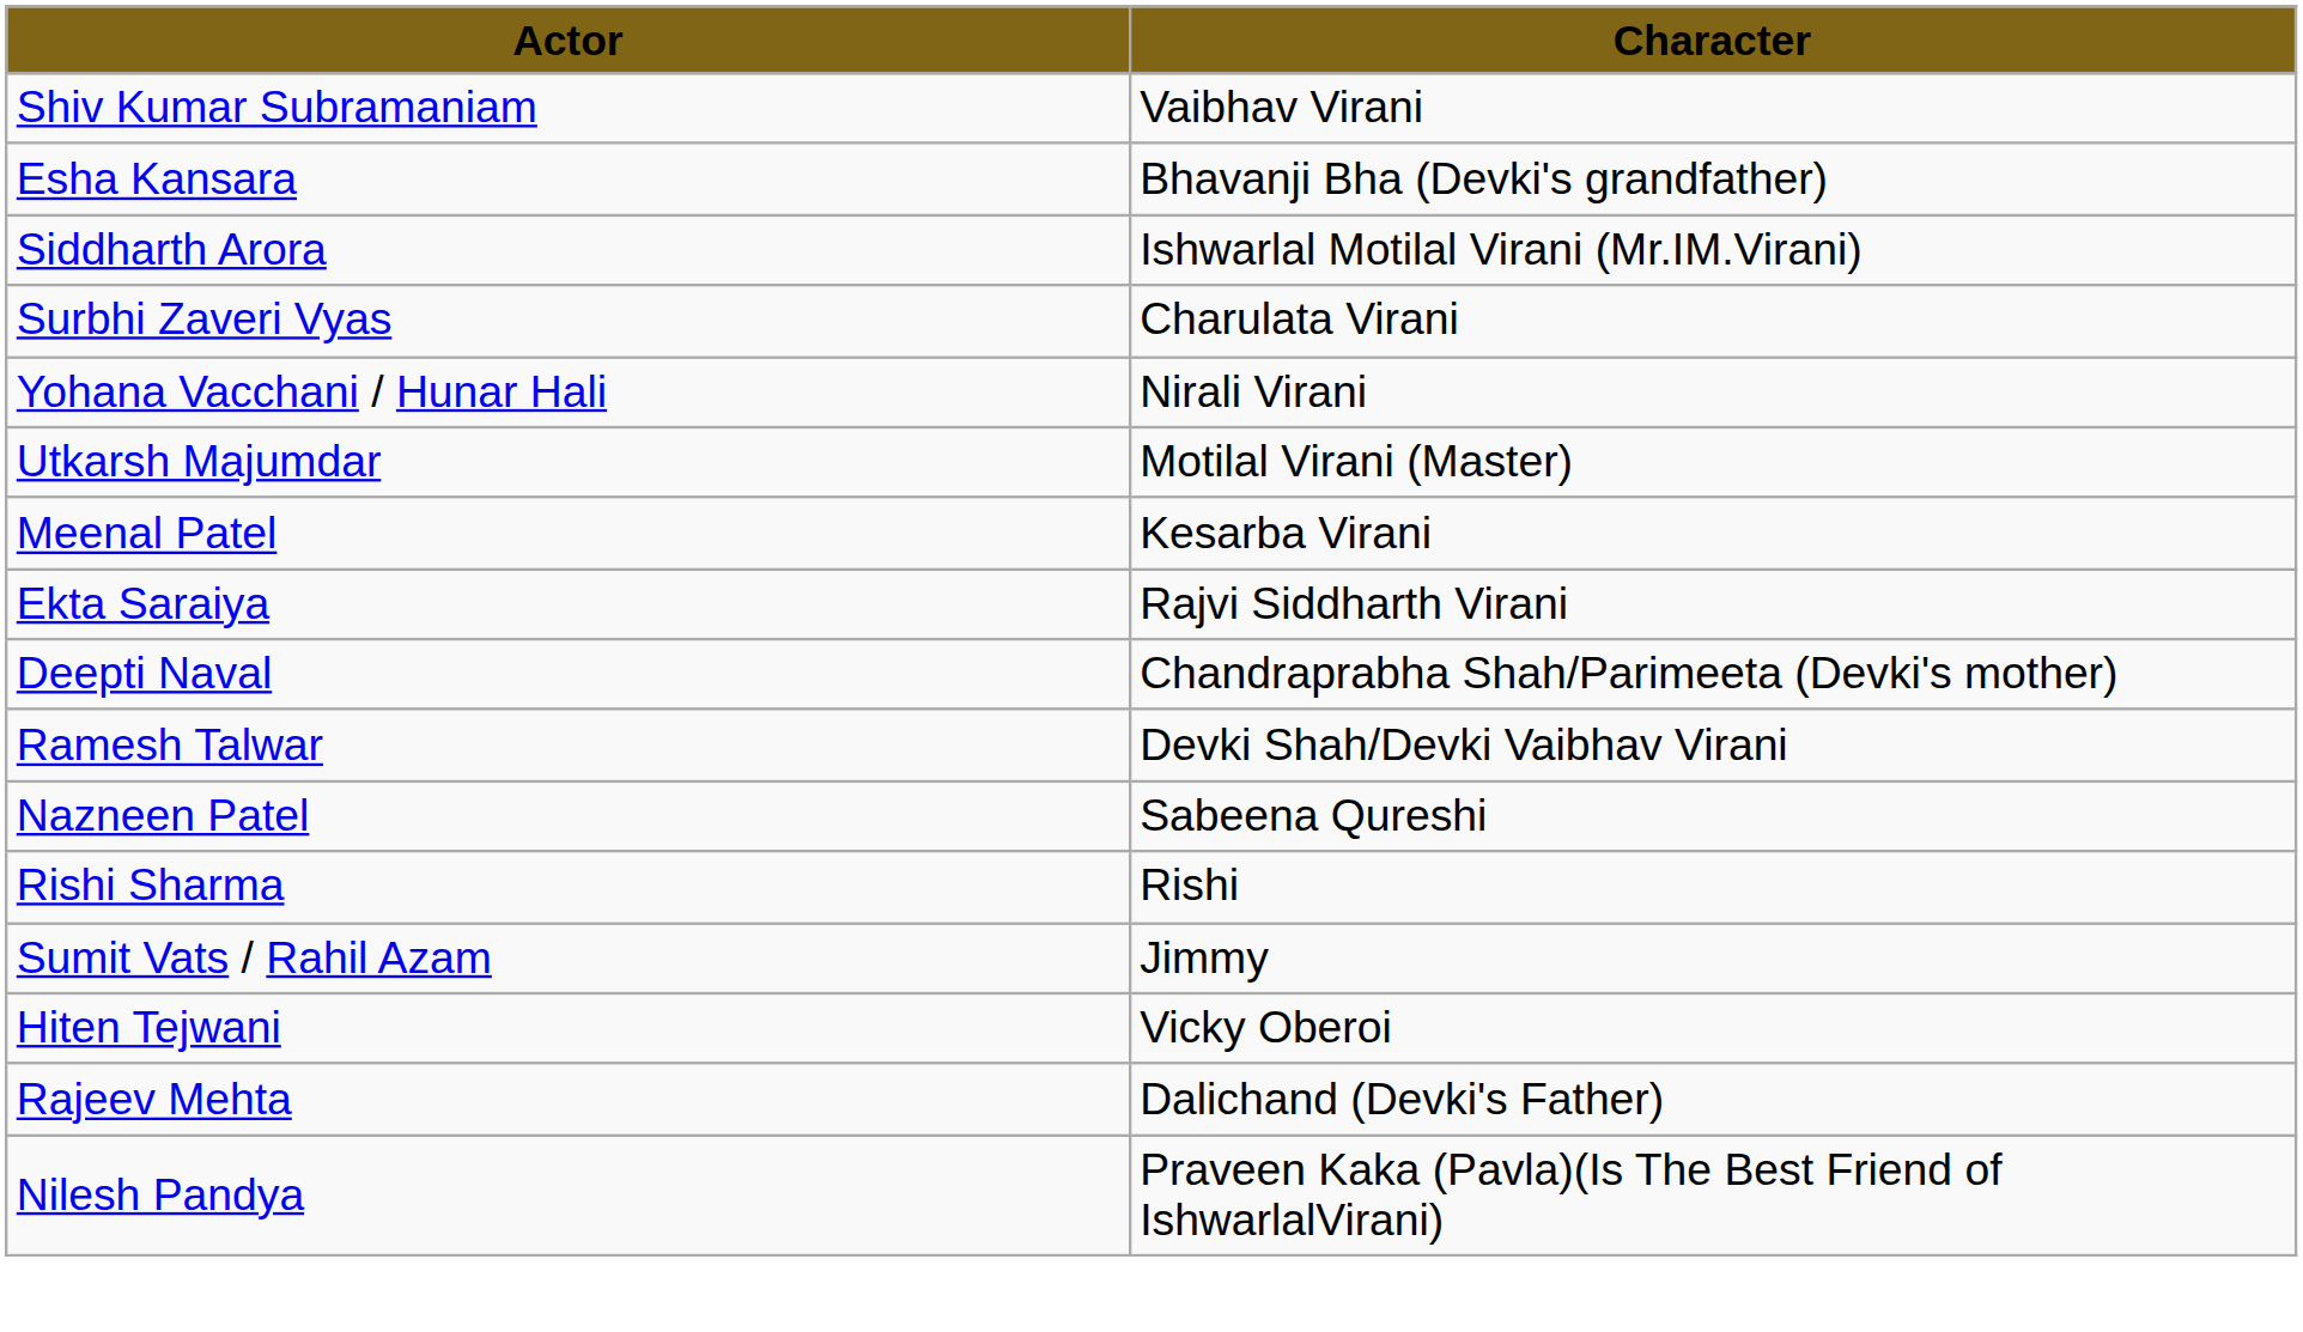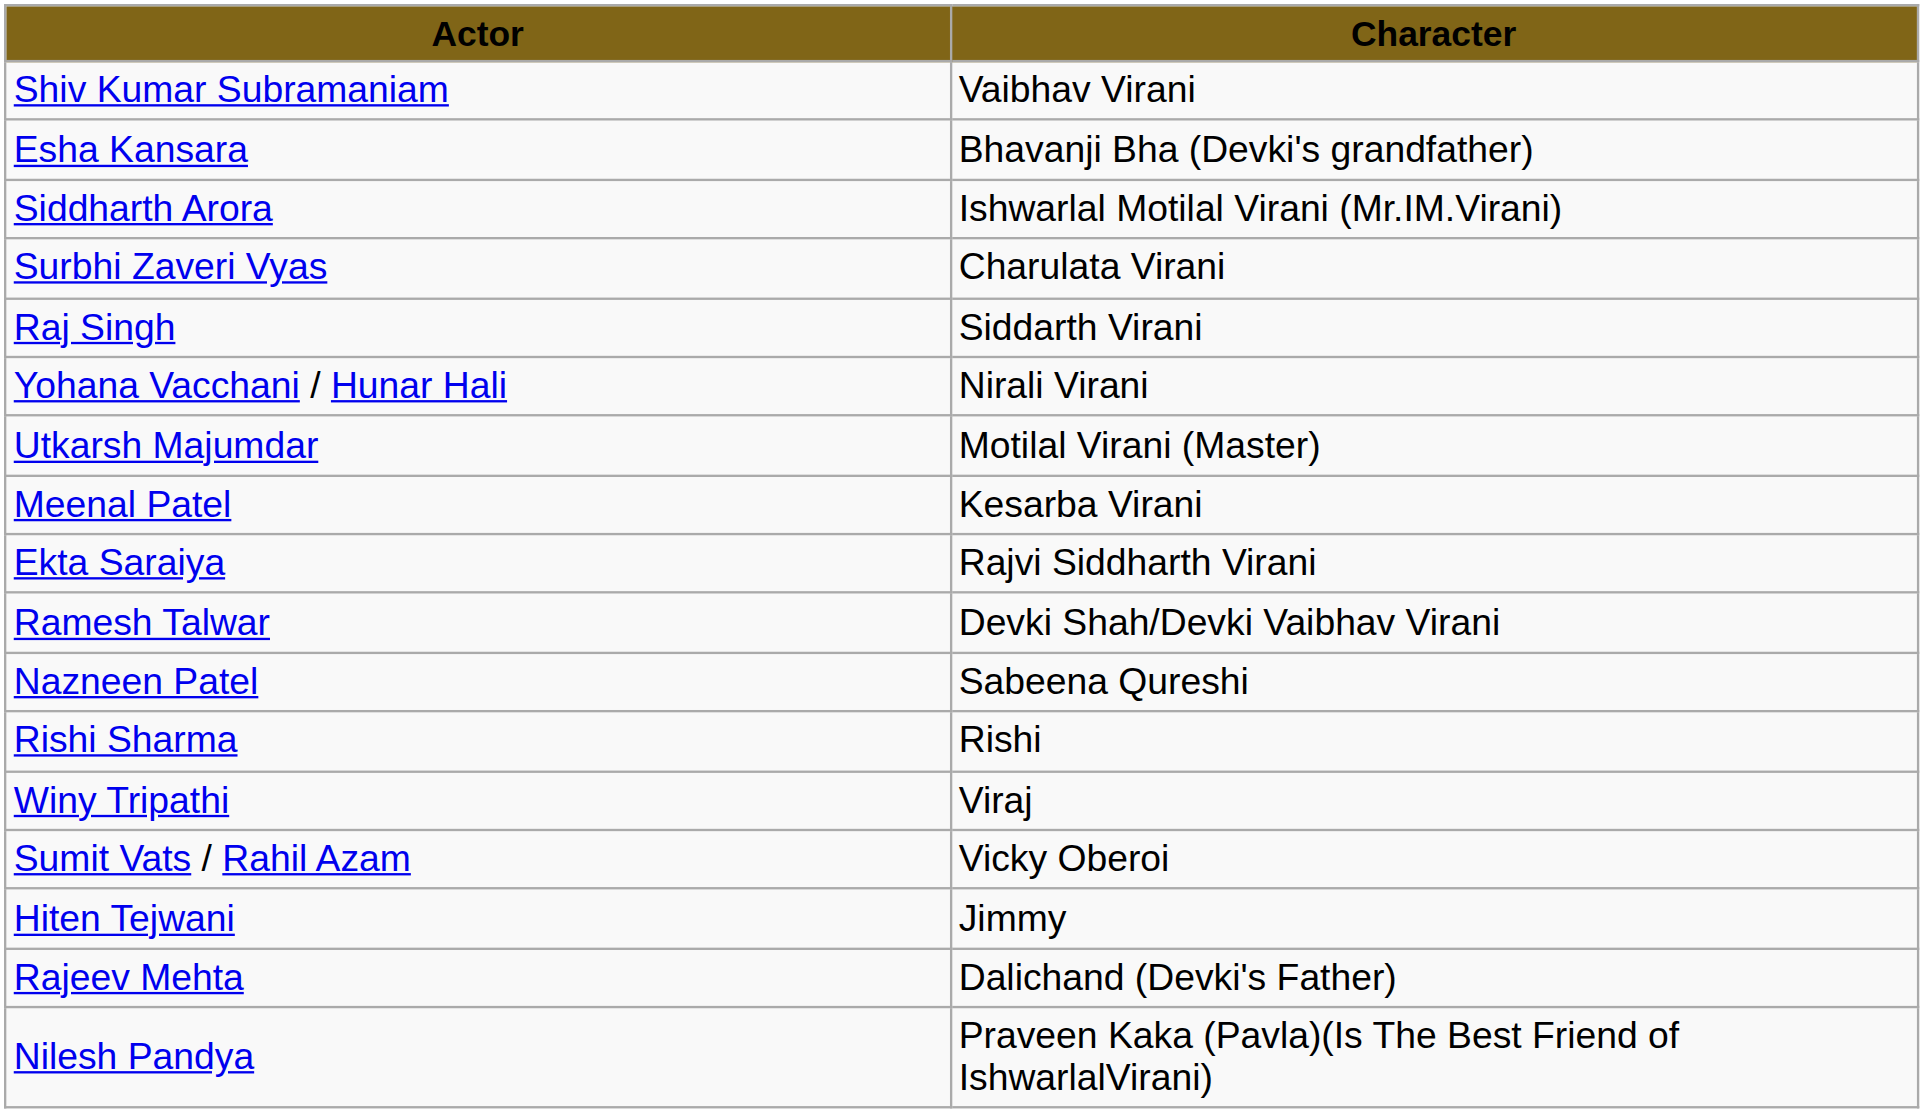+ row: Raj Singh | Siddarth Virani
- row: Deepti Naval | Chandraprabha Shah/Parimeeta (Devki's mother)
+ row: Winy Tripathi | Viraj
Sumit Vats / Rahil Azam | Character: Jimmy -> Vicky Oberoi
Hiten Tejwani | Character: Vicky Oberoi -> Jimmy
